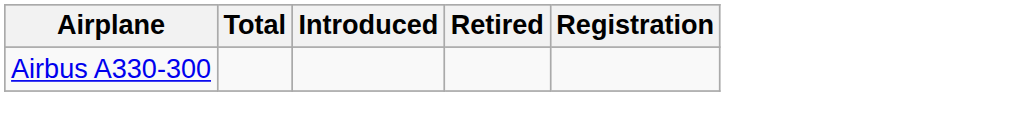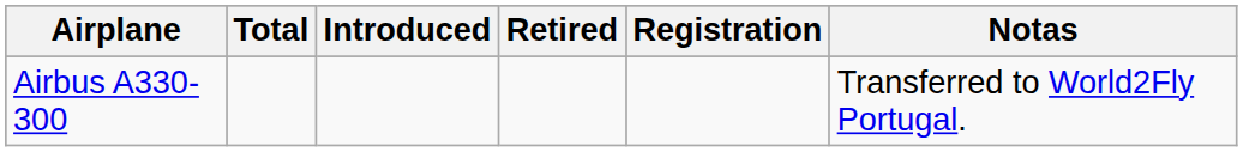+ column: Notas | Transferred to World2Fly Portugal.
